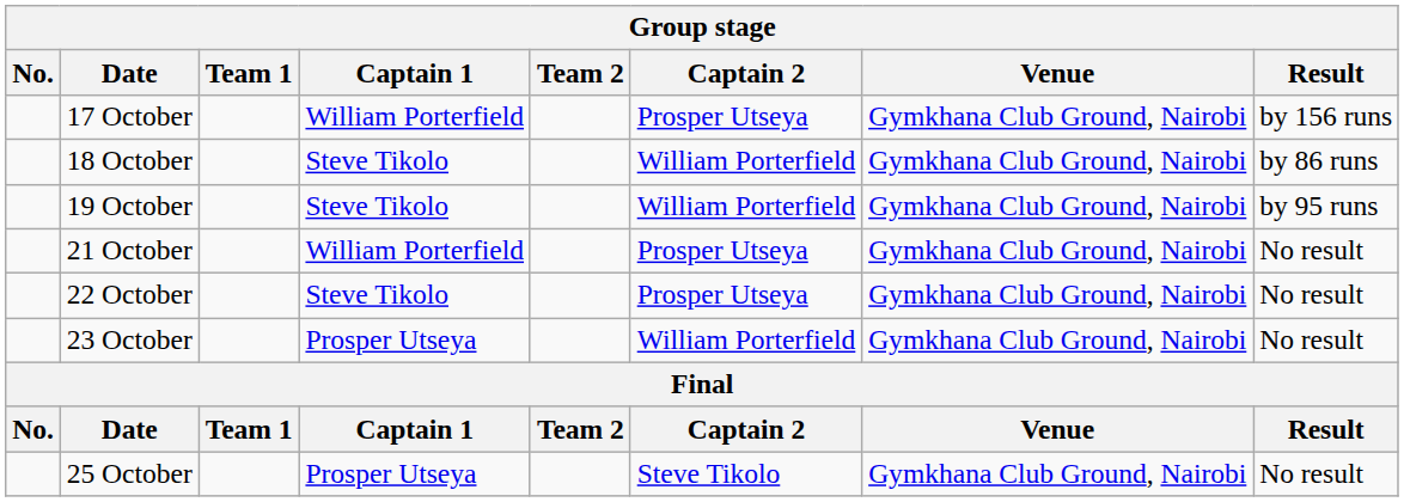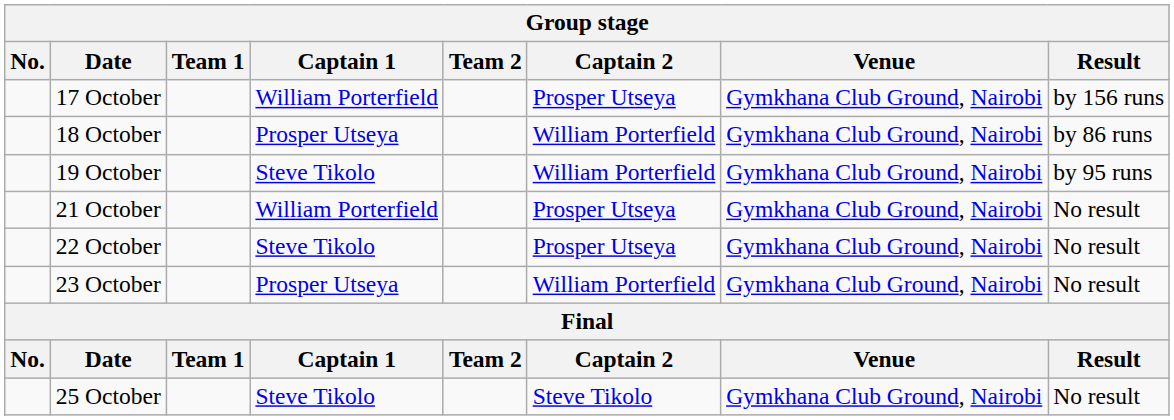18 October | Captain 1: Steve Tikolo -> Prosper Utseya
25 October | Captain 1: Prosper Utseya -> Steve Tikolo
